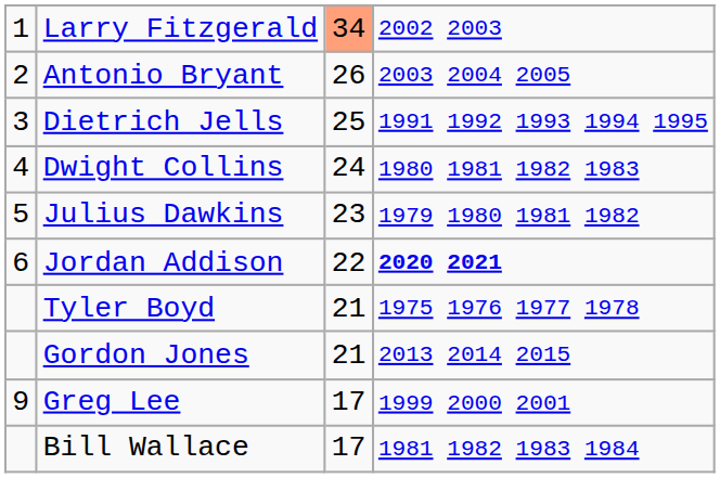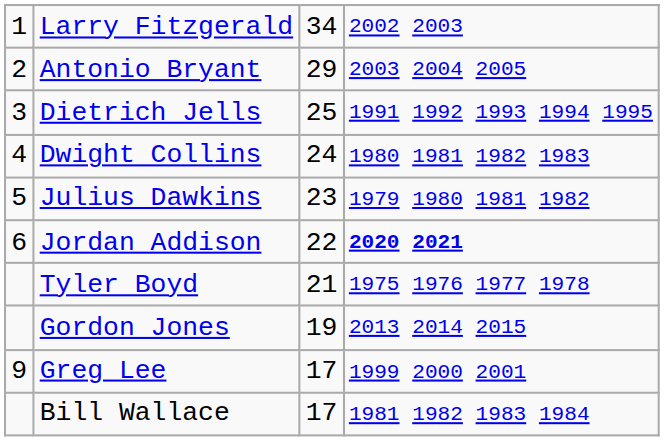Larry Fitzgerald | column 3: lightsalmon background -> no background
Antonio Bryant | column 3: 26 -> 29
Gordon Jones | column 3: 21 -> 19
